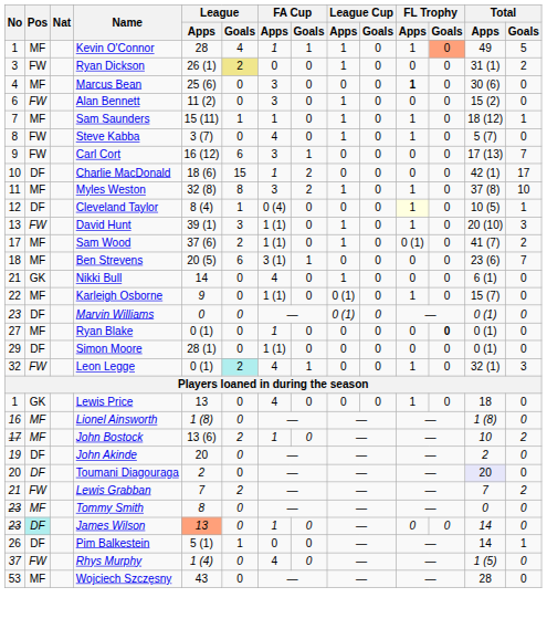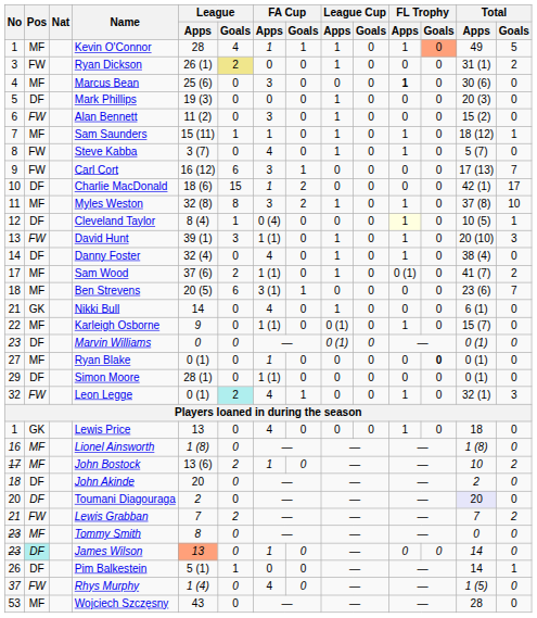+ row: 5 | DF | Mark Phillips | 19 (3) | 0 | 0 | 0 | 1 | 0 | 0 | 0 | 20 (3) | 0
+ row: 14 | DF | Danny Foster | 32 (4) | 0 | 4 | 0 | 1 | 0 | 1 | 0 | 38 (4) | 0
John Akinde | No: 19 -> 18
